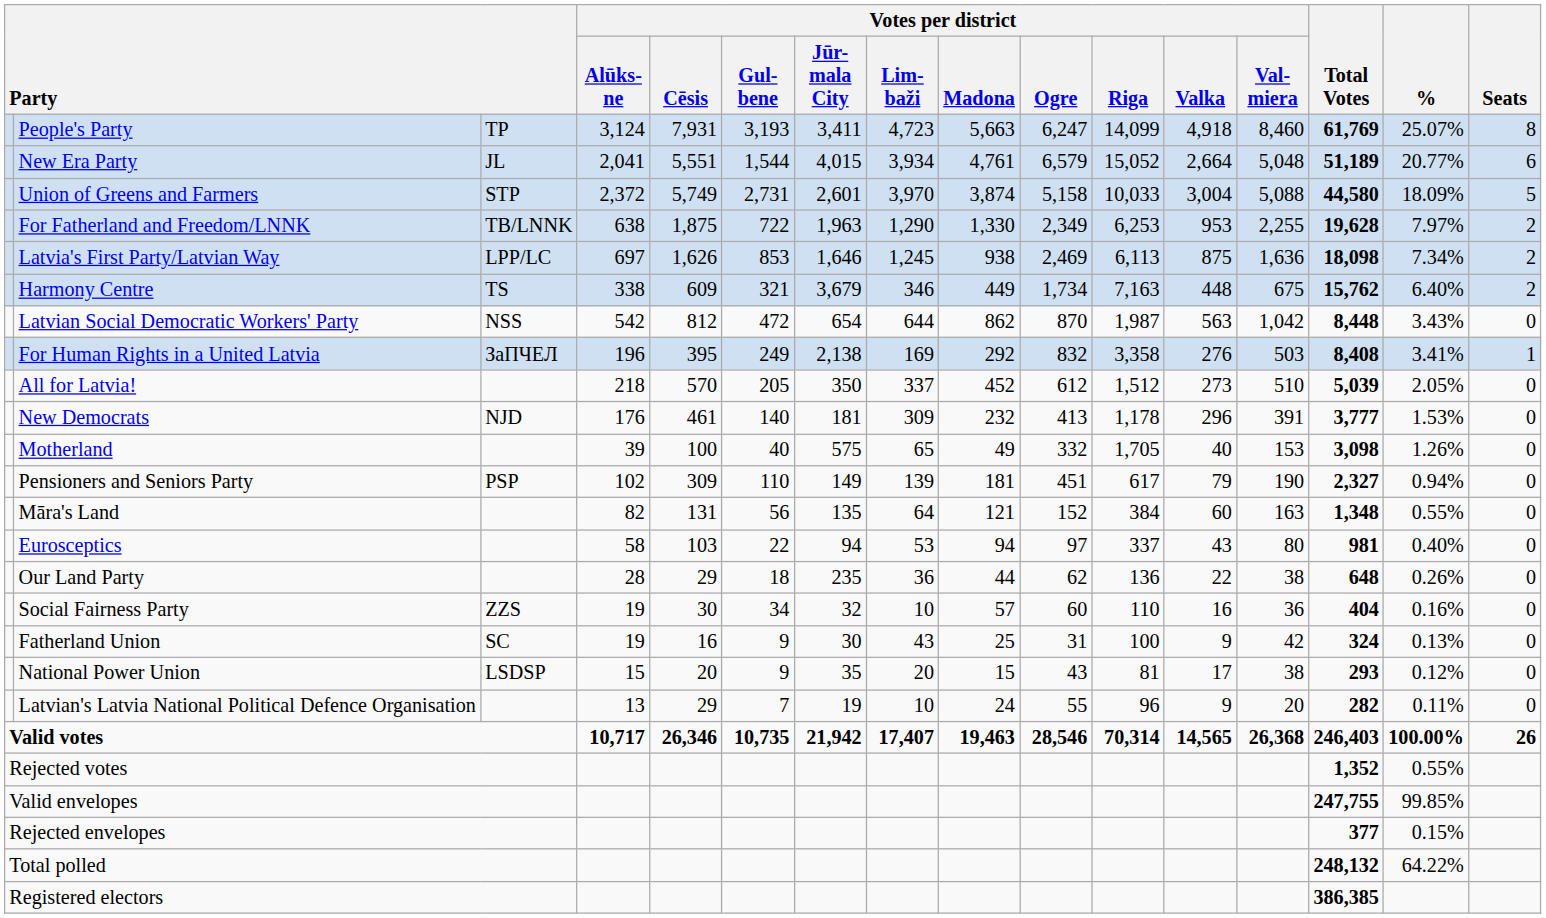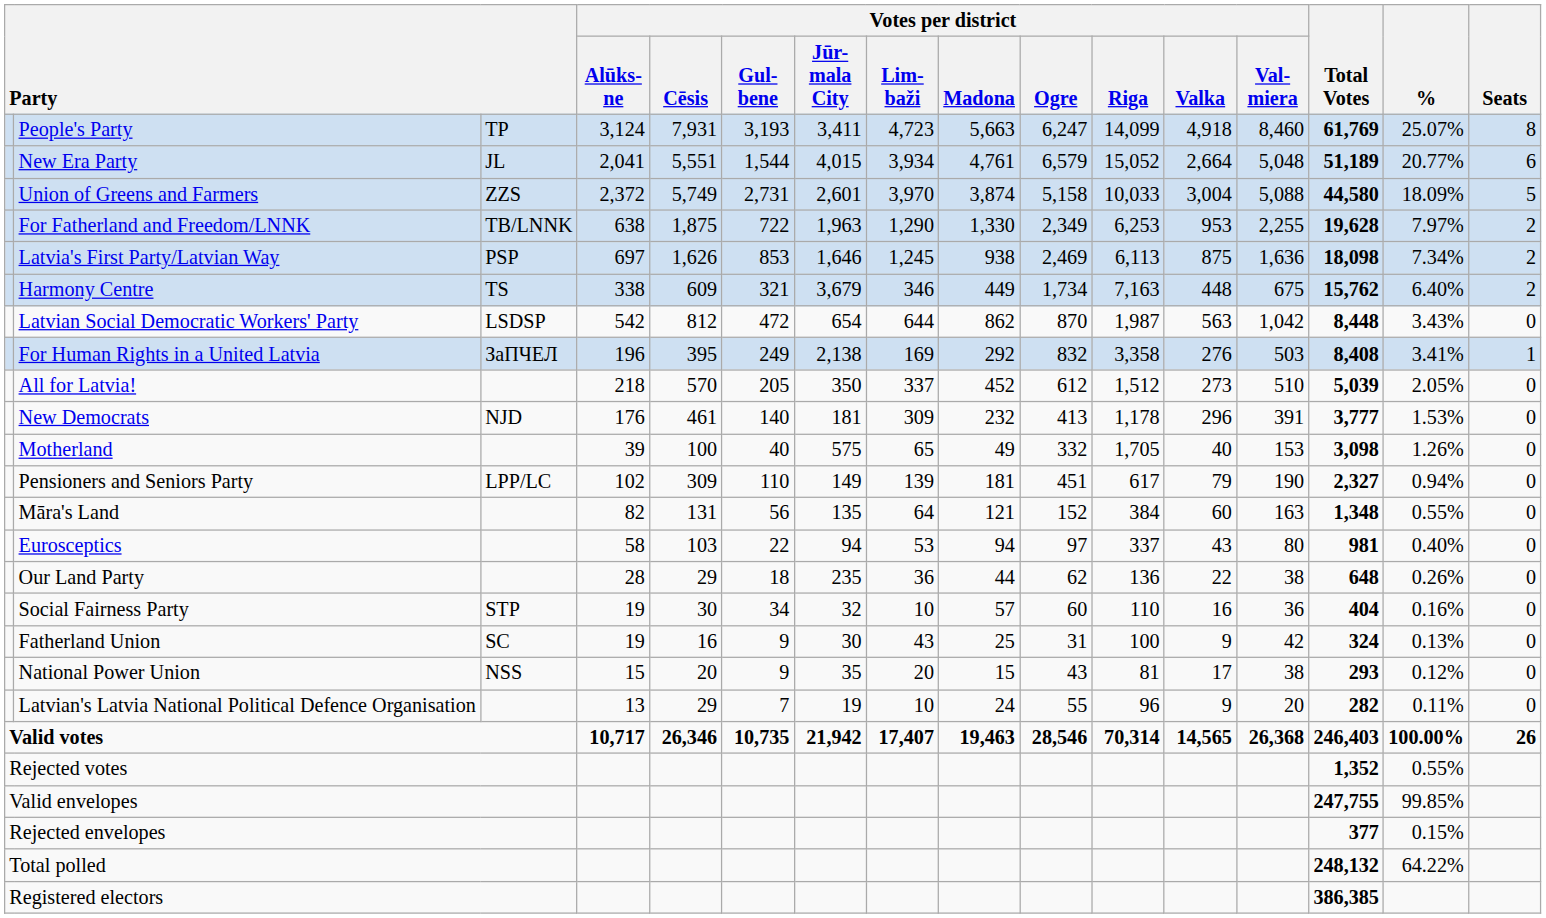Union of Greens and Farmers | column 3: STP -> ZZS
Latvia's First Party/Latvian Way | column 3: LPP/LC -> PSP
Latvian Social Democratic Workers' Party | column 3: NSS -> LSDSP
Pensioners and Seniors Party | column 3: PSP -> LPP/LC
Social Fairness Party | column 3: ZZS -> STP
National Power Union | column 3: LSDSP -> NSS
